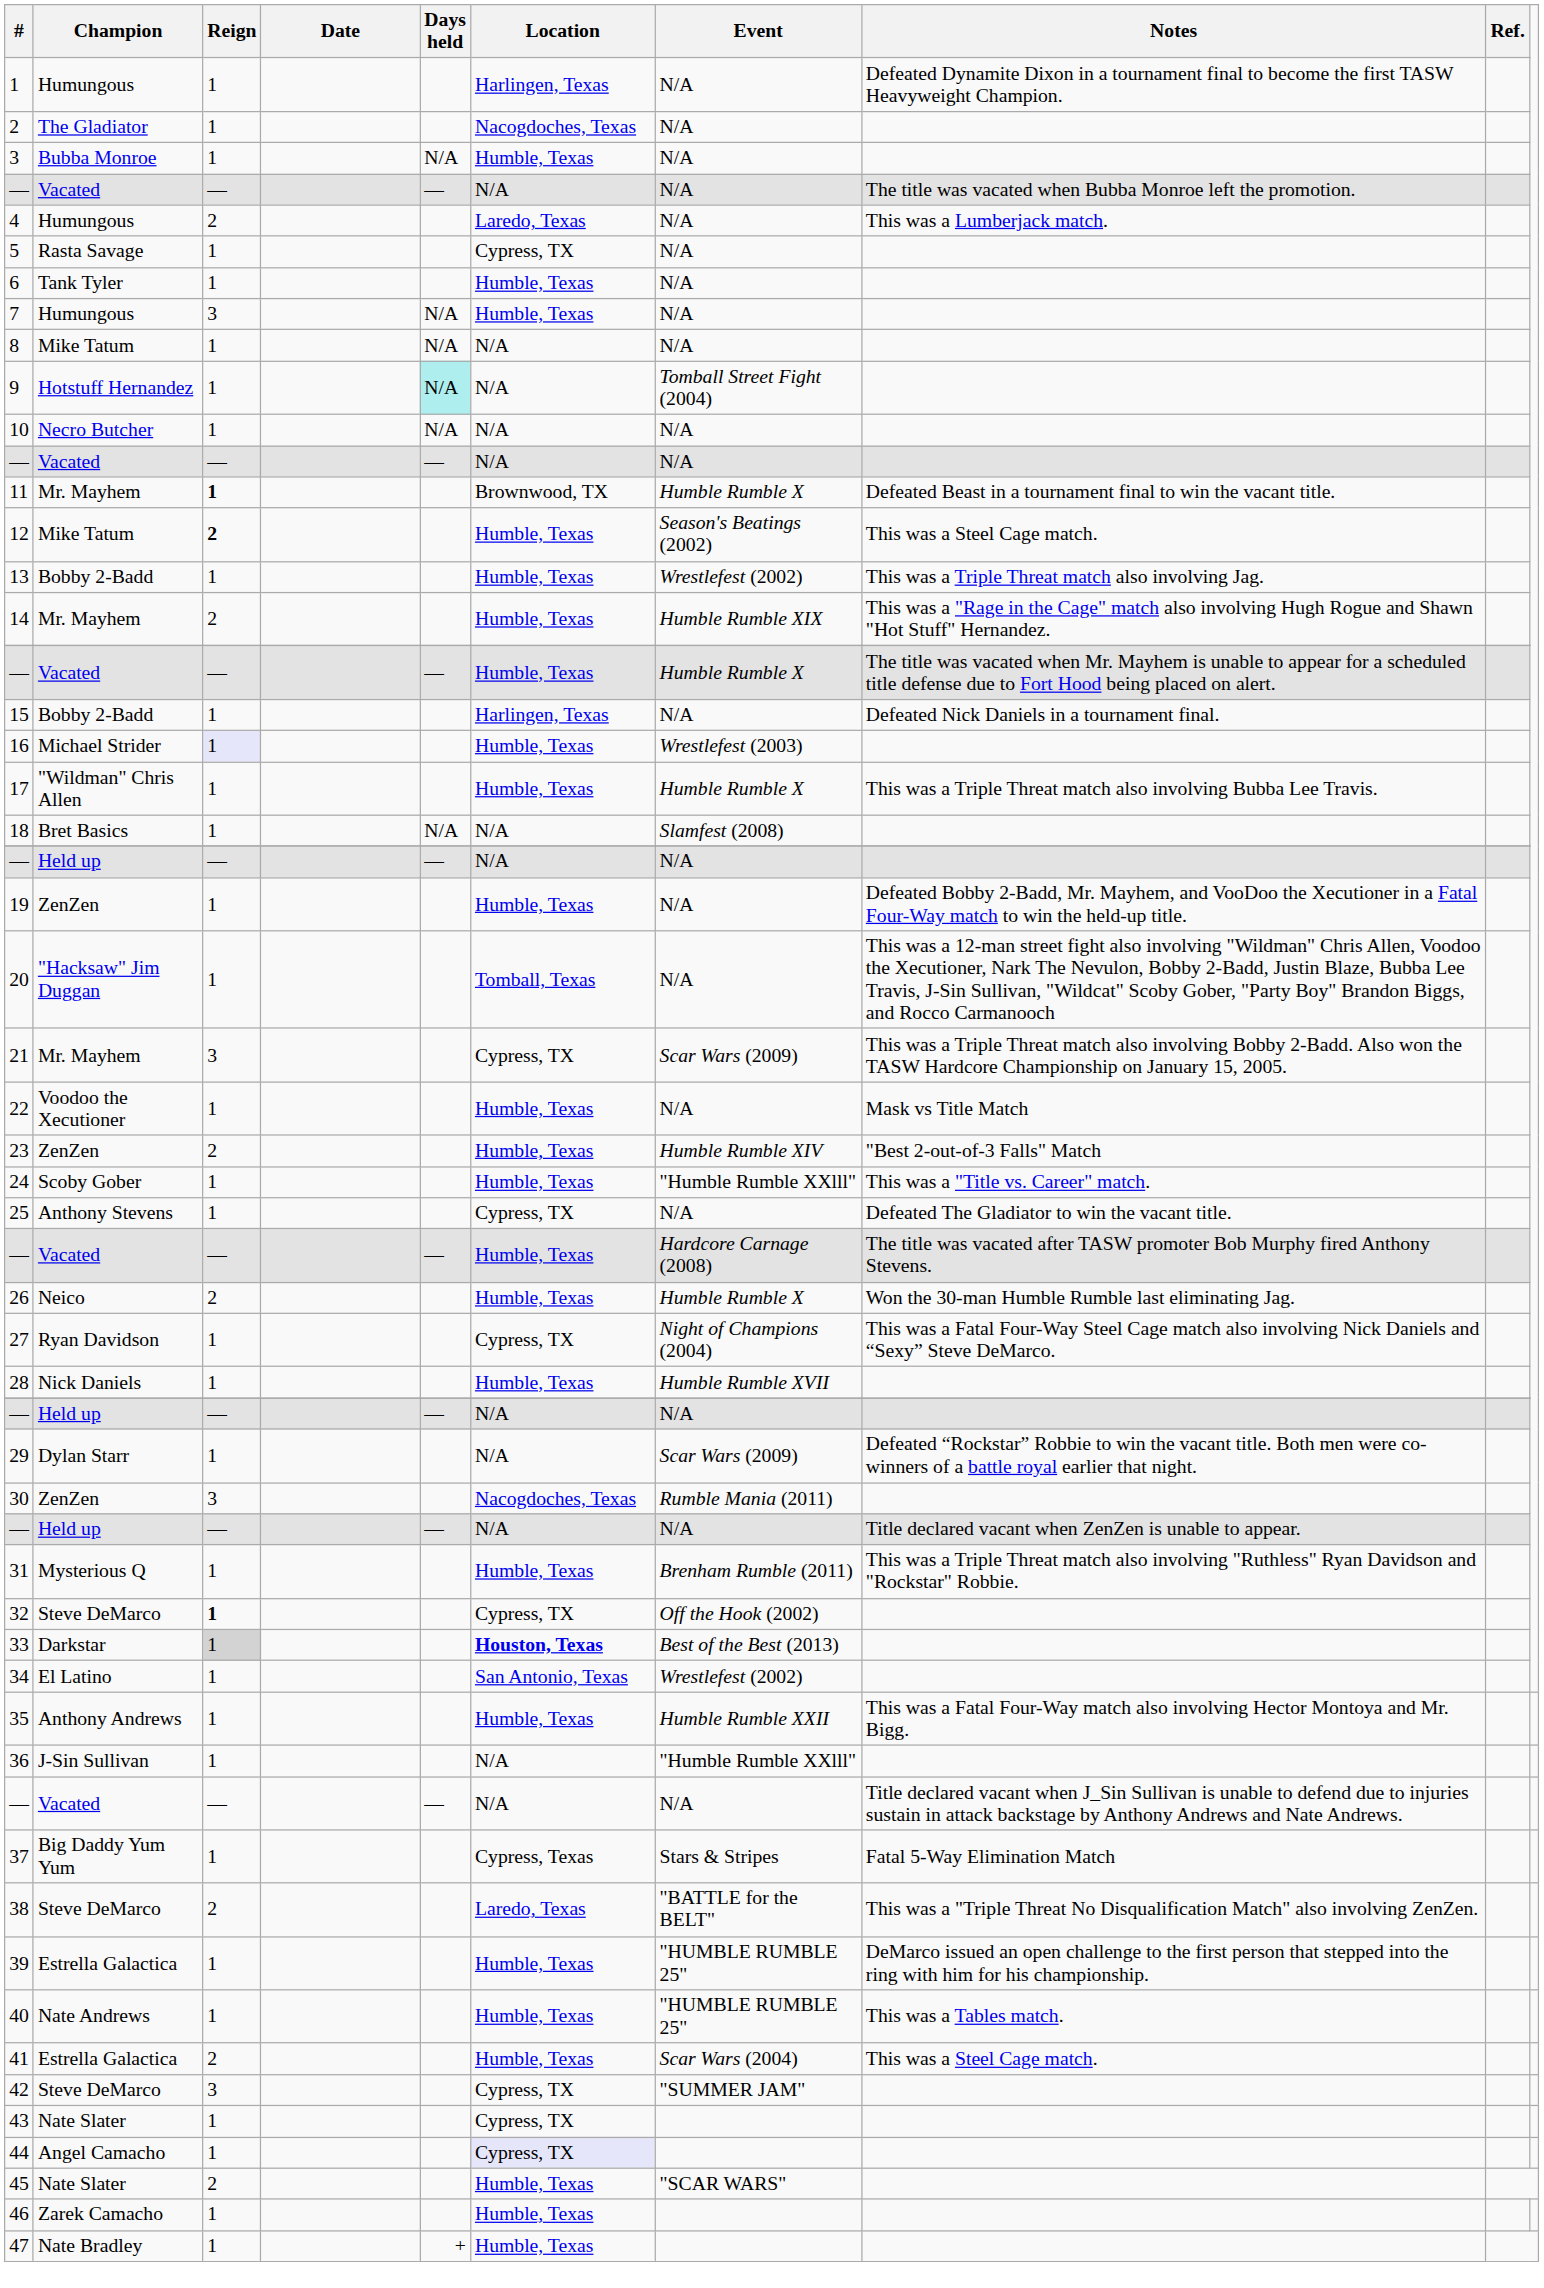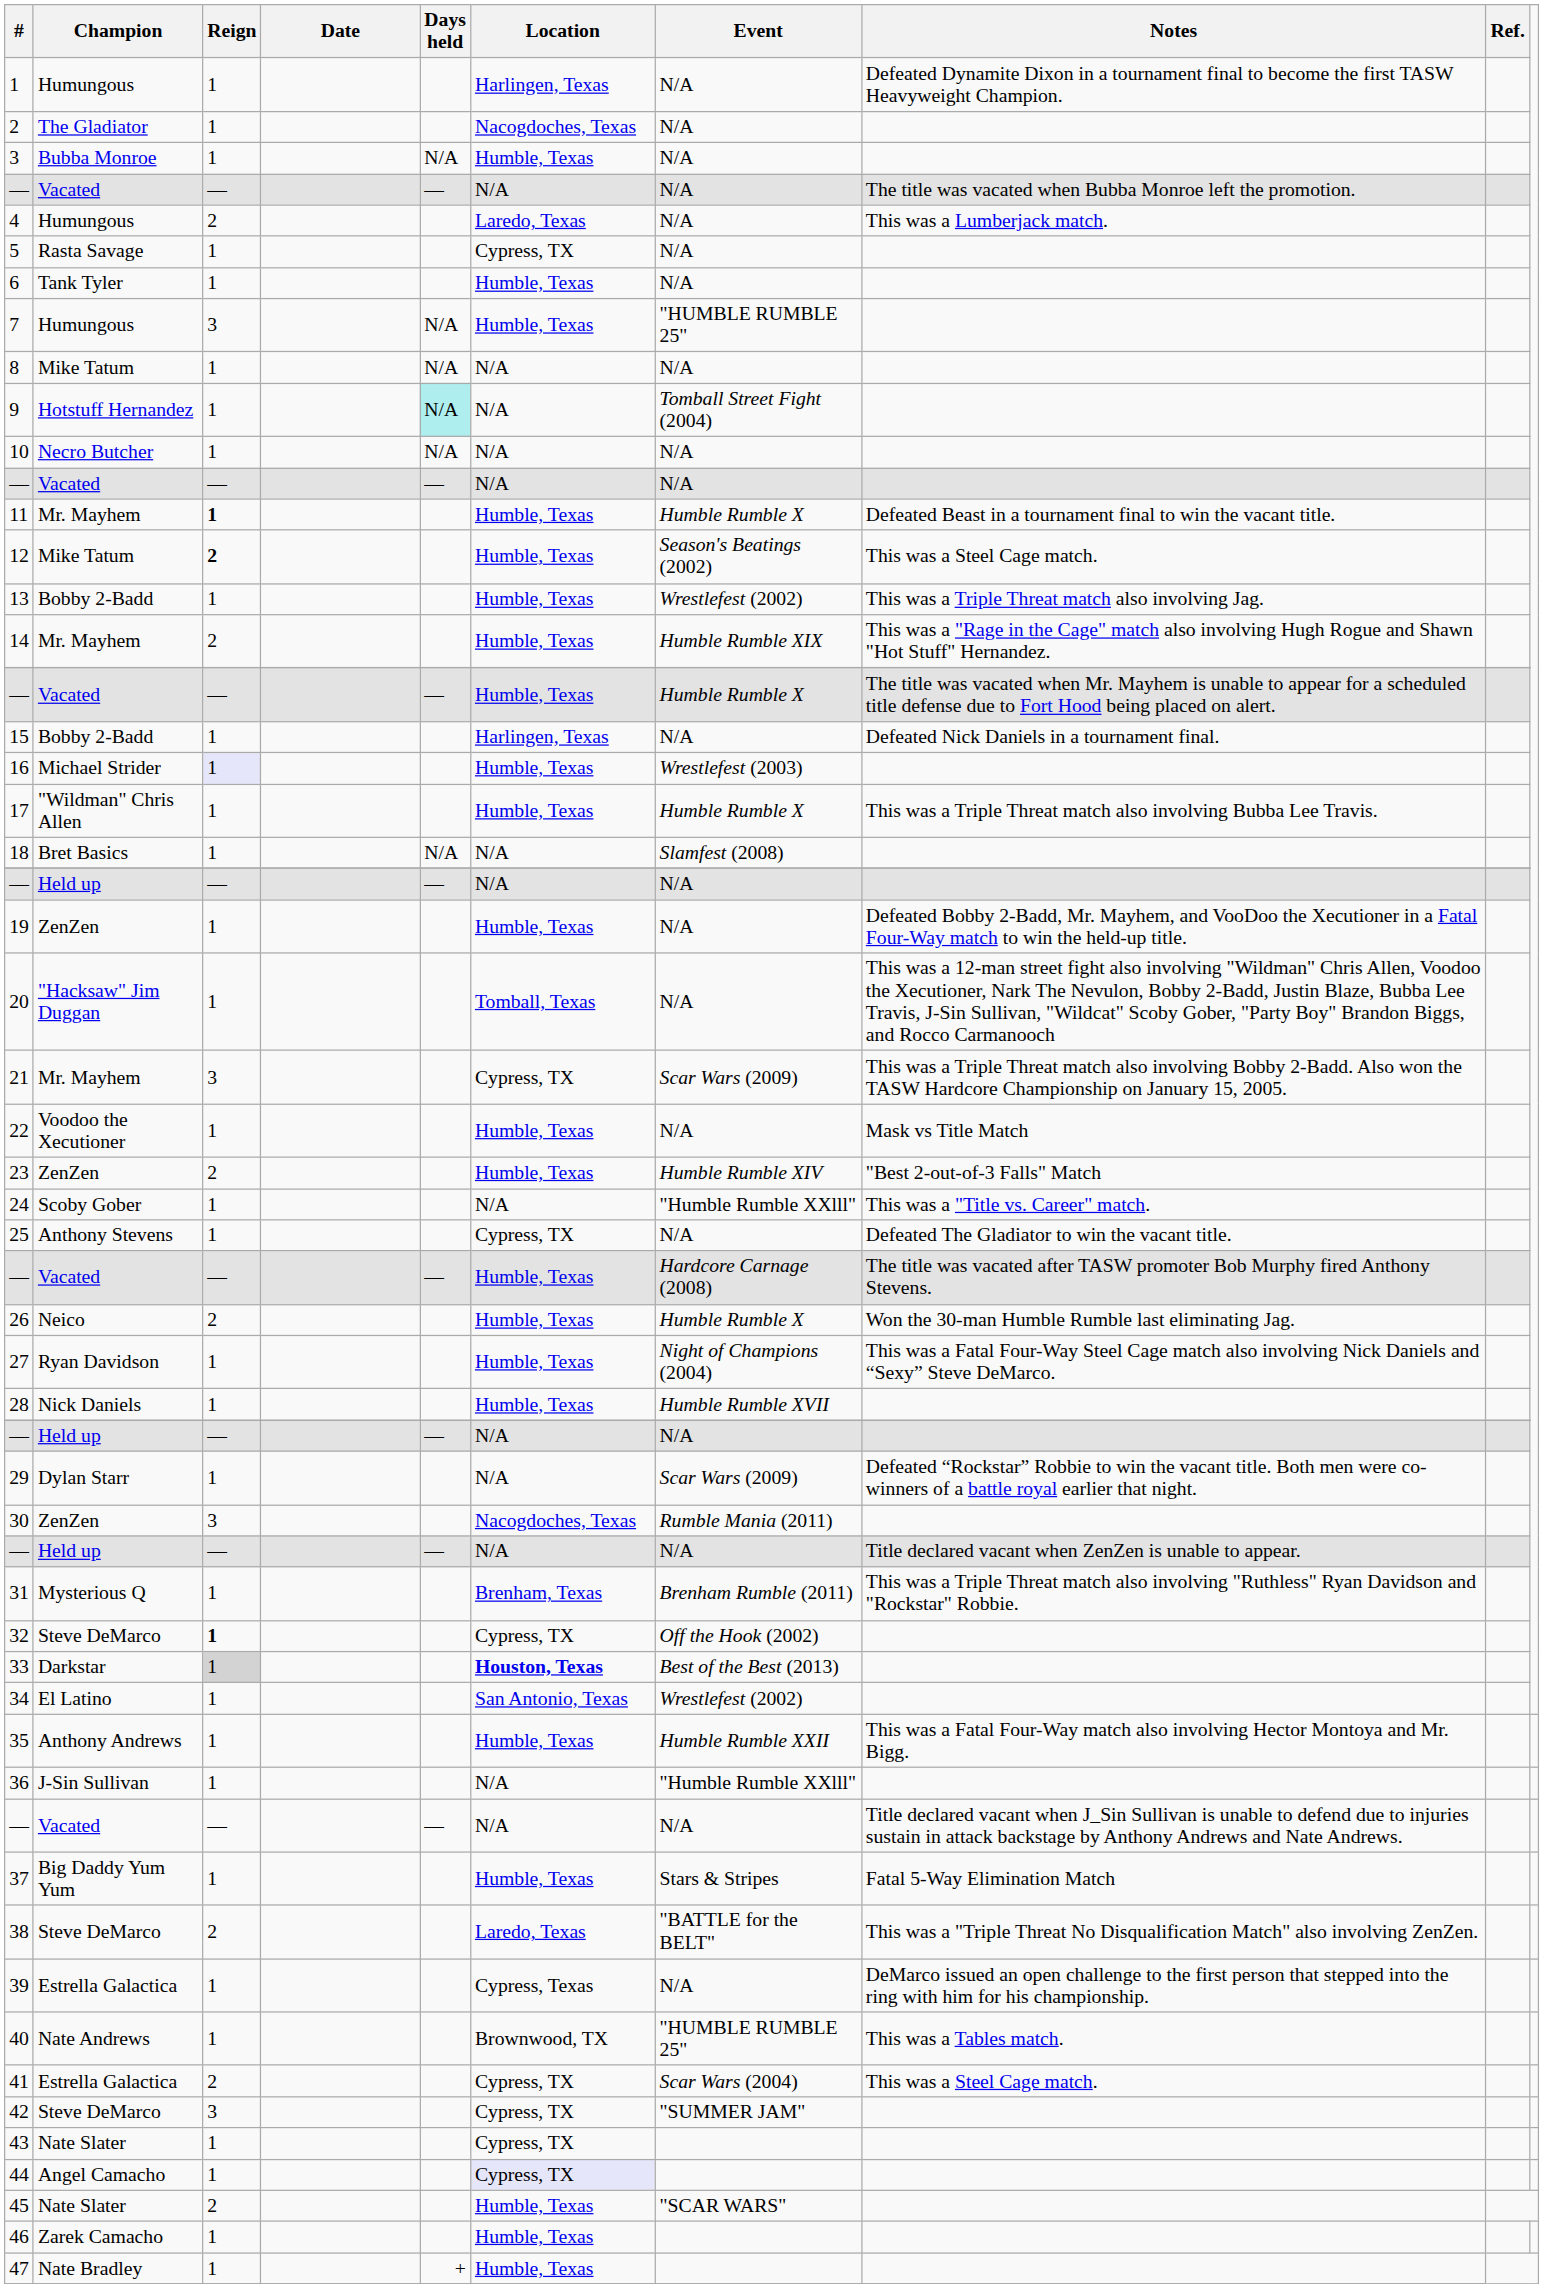7 | Event: N/A -> "HUMBLE RUMBLE 25"
11 | Location: Brownwood, TX -> Humble, Texas
24 | Location: Humble, Texas -> N/A
27 | Location: Cypress, TX -> Humble, Texas
31 | Location: Humble, Texas -> Brenham, Texas
37 | Location: Cypress, Texas -> Humble, Texas
39 | Location: Humble, Texas -> Cypress, Texas
39 | Event: "HUMBLE RUMBLE 25" -> N/A
40 | Location: Humble, Texas -> Brownwood, TX
41 | Location: Humble, Texas -> Cypress, TX
